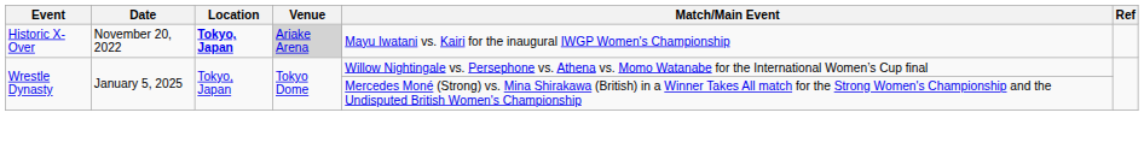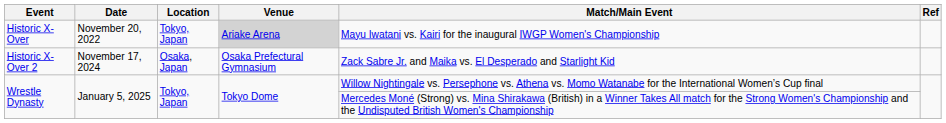Historic X-Over | Location: bold -> normal
+ row: Historic X-Over 2 | November 17, 2024 | Osaka, Japan | Osaka Prefectural Gymnasium | Zack Sabre Jr. and Maika vs. El Desperado and Starlight Kid
